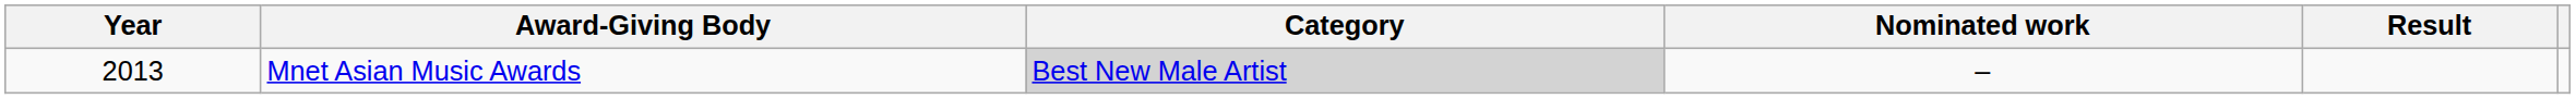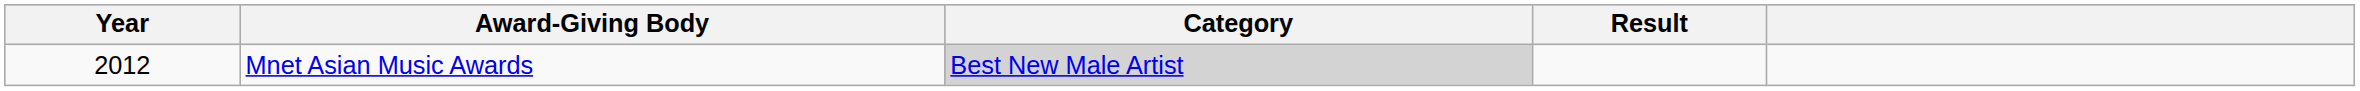- column: Nominated work | –
Mnet Asian Music Awards | Year: 2013 -> 2012
